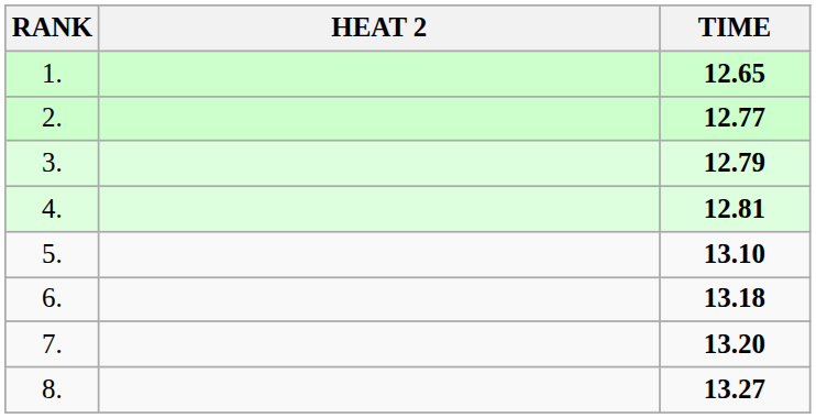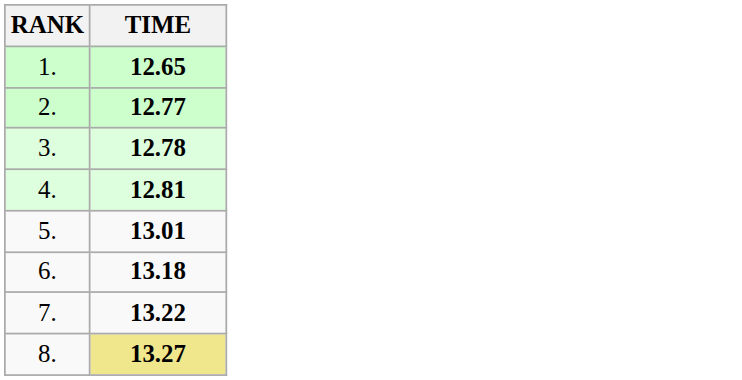- column: HEAT 2
3. | TIME: 12.79 -> 12.78
5. | TIME: 13.10 -> 13.01
7. | TIME: 13.20 -> 13.22
8. | TIME: no background -> khaki background
